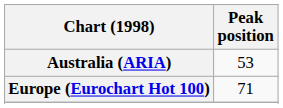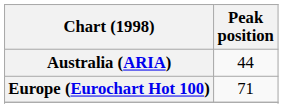Australia (ARIA) | Peak position: 53 -> 44
